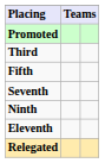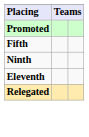- row: Third
- row: Seventh
